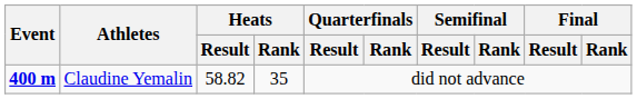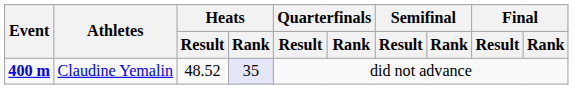Claudine Yemalin | Heats / Result: 58.82 -> 48.52
Claudine Yemalin | Heats / Rank: no background -> lavender background
